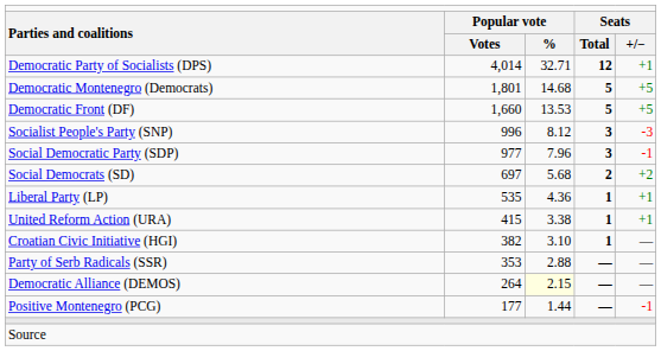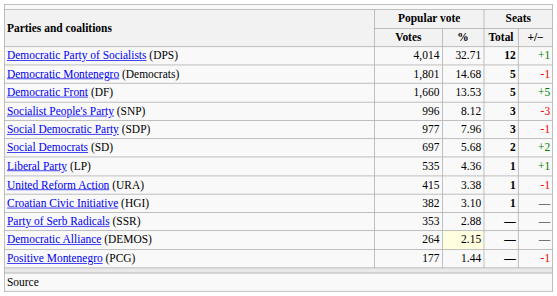Democratic Montenegro (Democrats) | column 5: +5 -> -1
United Reform Action (URA) | column 5: +1 -> -1
